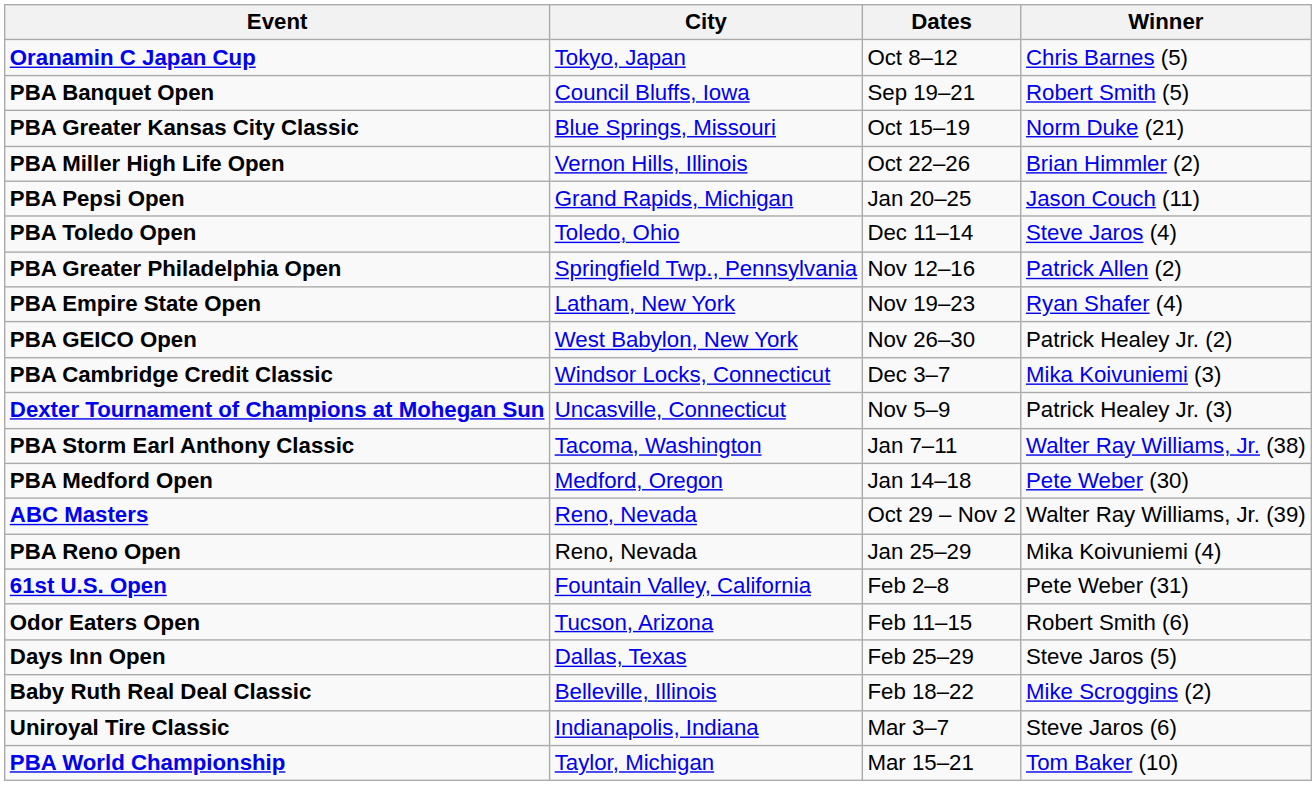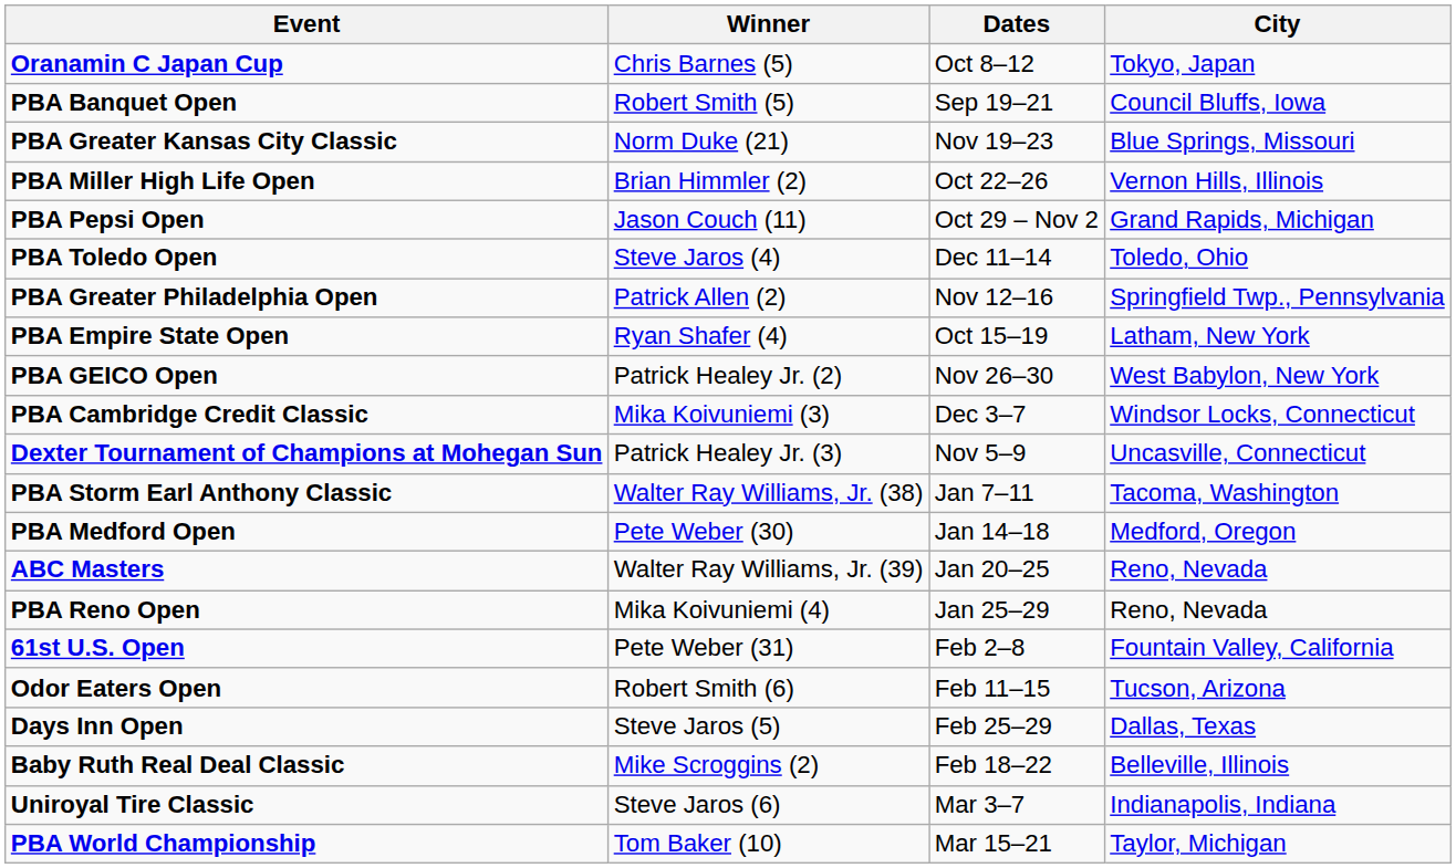columns swapped: City <-> Winner
PBA Greater Kansas City Classic | Dates: Oct 15–19 -> Nov 19–23
PBA Pepsi Open | Dates: Jan 20–25 -> Oct 29 – Nov 2
PBA Empire State Open | Dates: Nov 19–23 -> Oct 15–19
ABC Masters | Dates: Oct 29 – Nov 2 -> Jan 20–25
